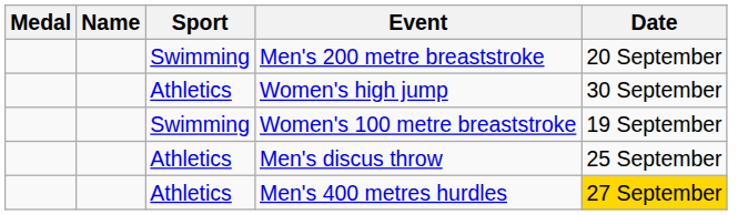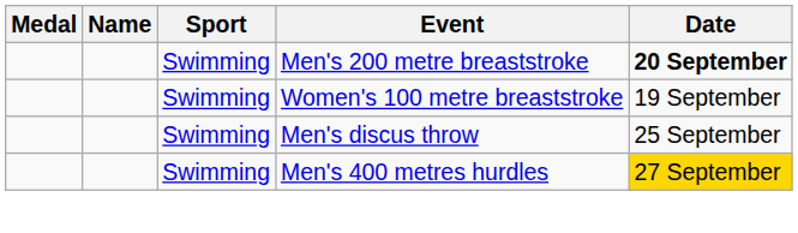Men's 200 metre breaststroke | Date: normal -> bold
- row: Athletics | Women's high jump | 30 September
Men's discus throw | Sport: Athletics -> Swimming
Men's 400 metres hurdles | Sport: Athletics -> Swimming
